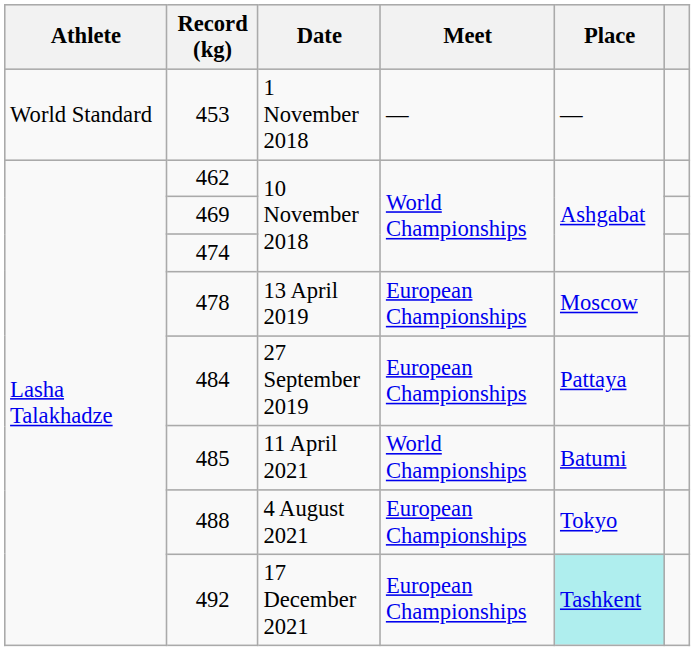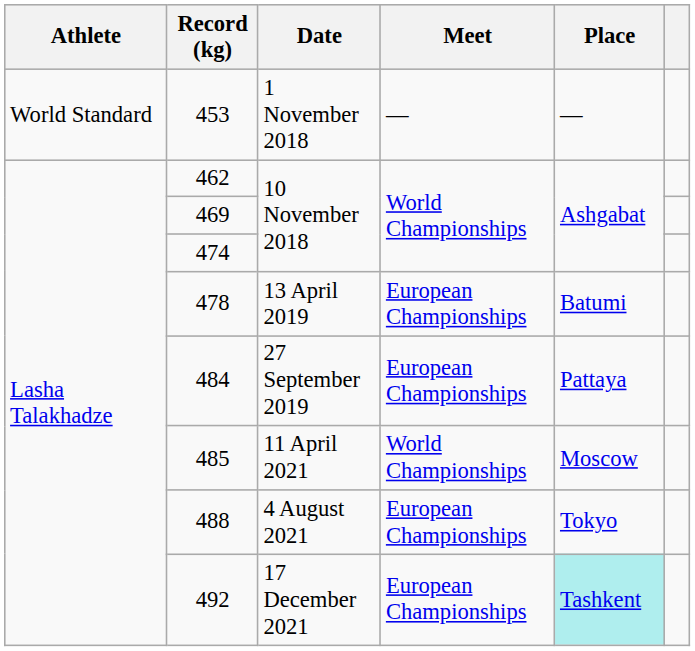478 | Place: Moscow -> Batumi
485 | Place: Batumi -> Moscow
